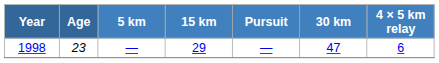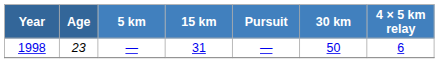1998 | 15 km: 29 -> 31
1998 | 30 km: 47 -> 50
